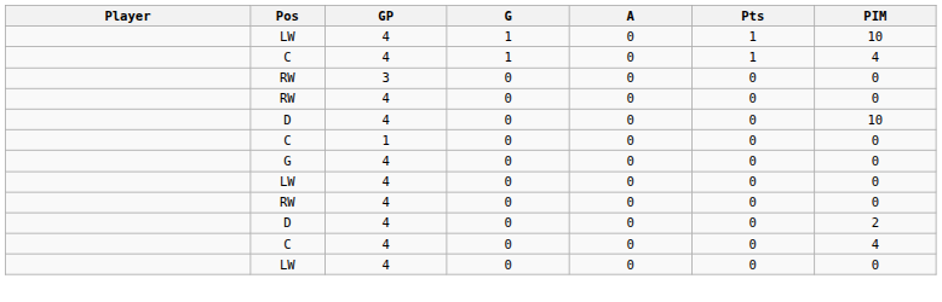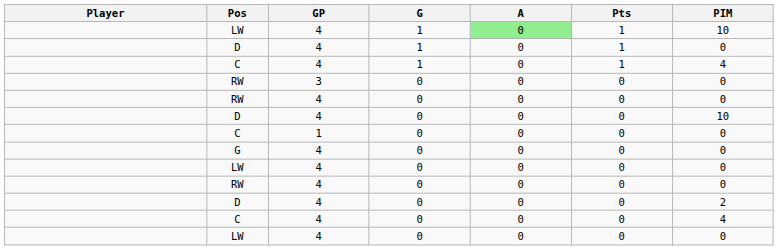LW / 1 | A: no background -> lightgreen background
+ row: D | 4 | 1 | 0 | 1 | 0
